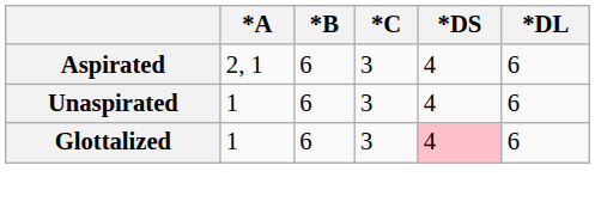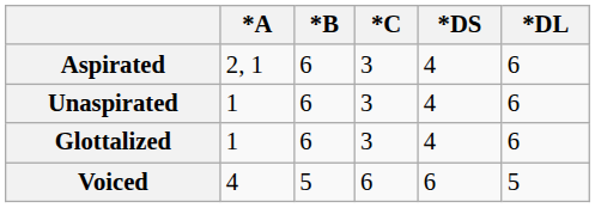Glottalized | *DS: pink background -> no background
+ row: Voiced | 4 | 5 | 6 | 6 | 5
